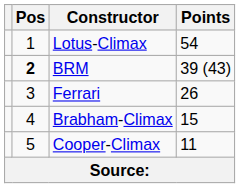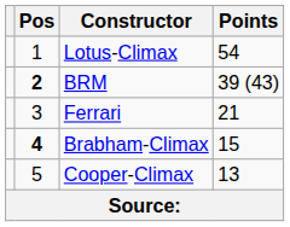Ferrari | Points: 26 -> 21
Brabham-Climax | Pos: normal -> bold
Cooper-Climax | Points: 11 -> 13
